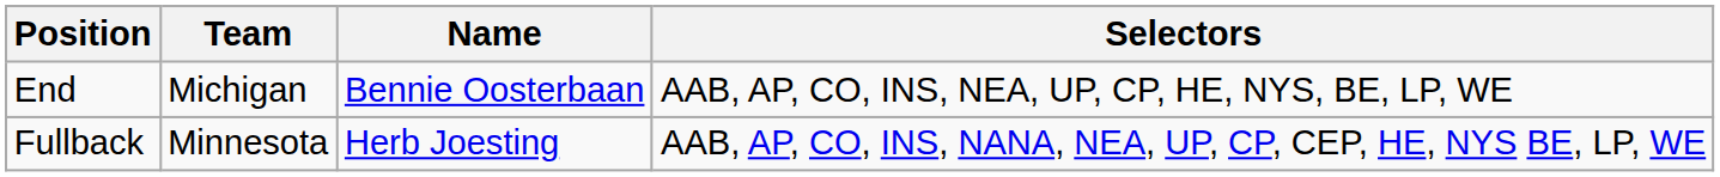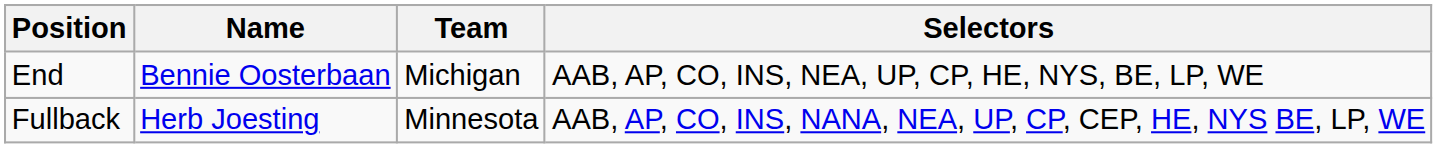columns swapped: Name <-> Team
